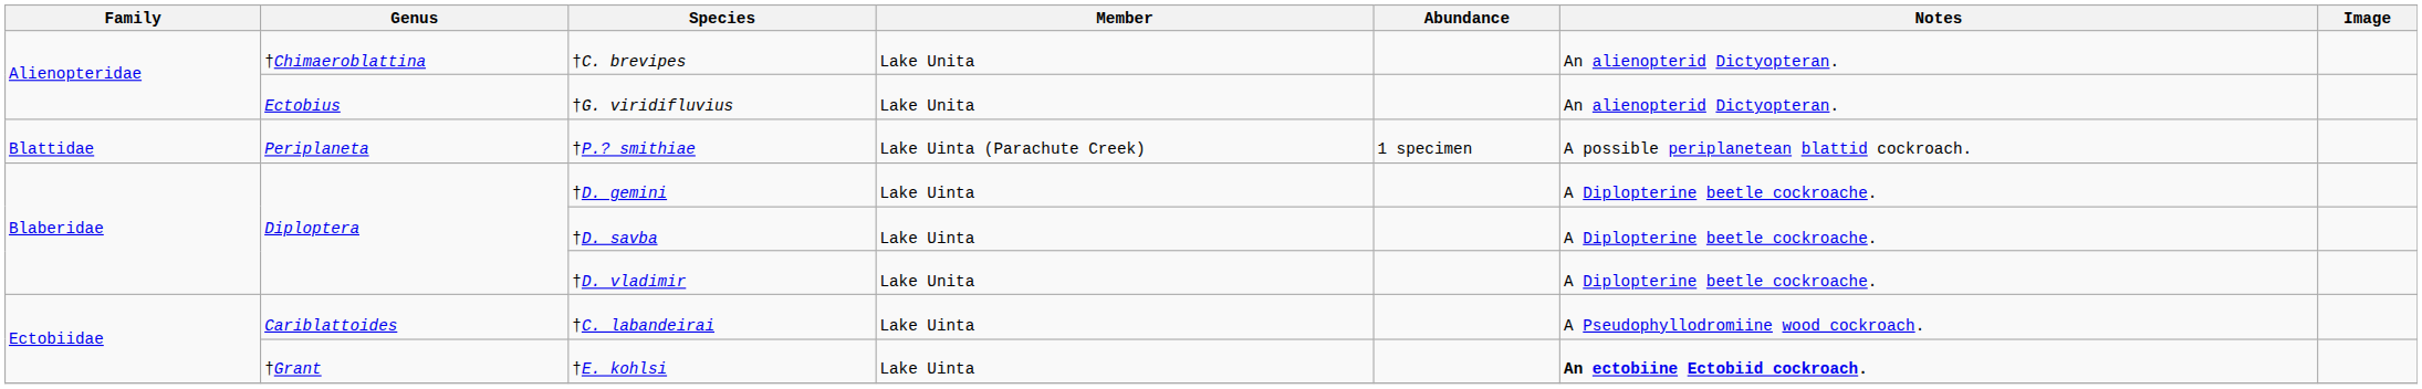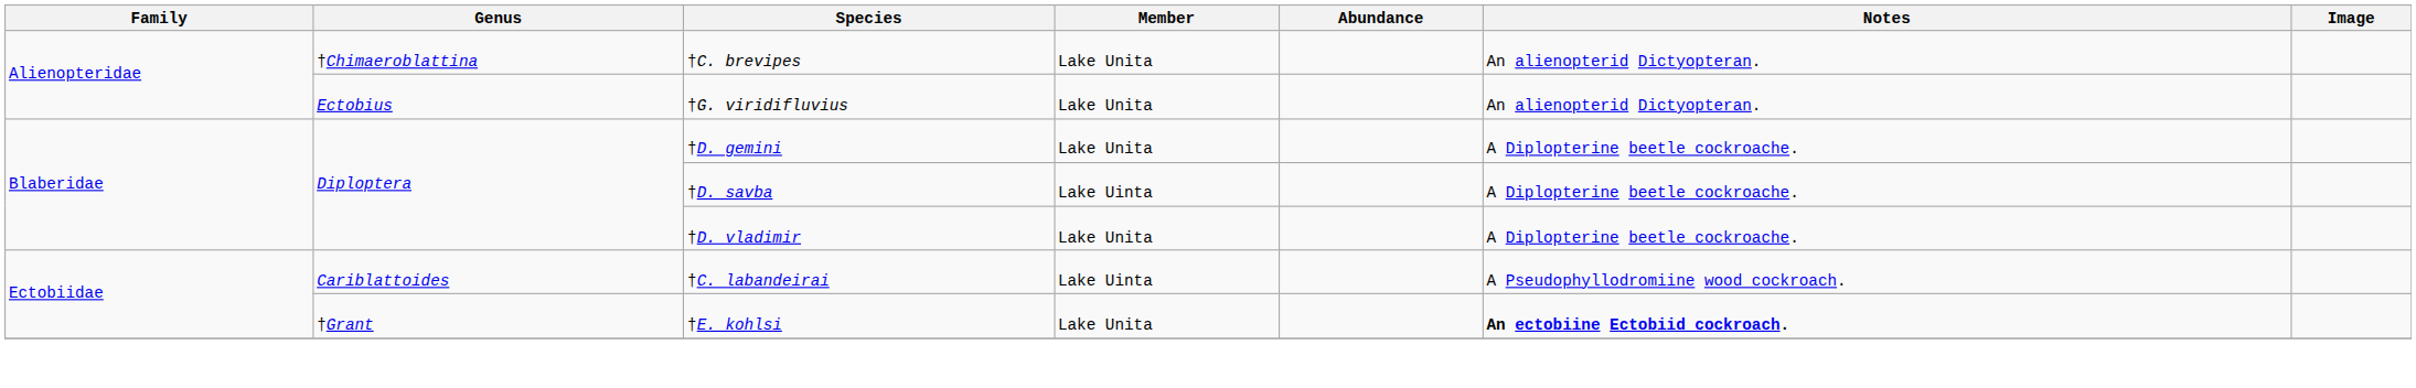- row: Blattidae | Periplaneta | †P.? smithiae | Lake Uinta (Parachute Creek) | 1 specimen | A possible periplanetean blattid cockroach.
†D. gemini | Member: Lake Uinta -> Lake Unita
†E. kohlsi | Member: Lake Uinta -> Lake Unita
